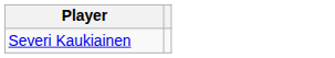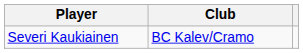+ column: Club | BC Kalev/Cramo
